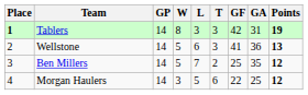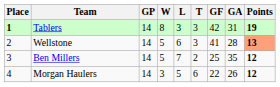Wellstone | GA: 36 -> 28
Wellstone | Points: no background -> lightsalmon background
Morgan Haulers | GA: 25 -> 26
